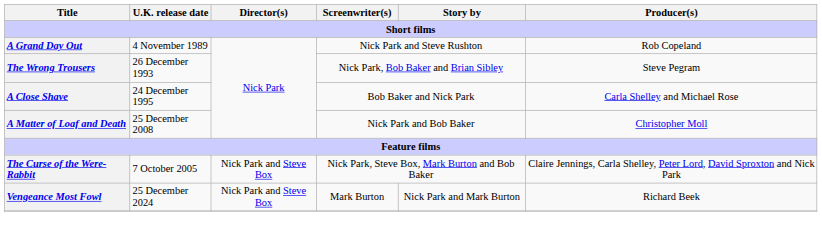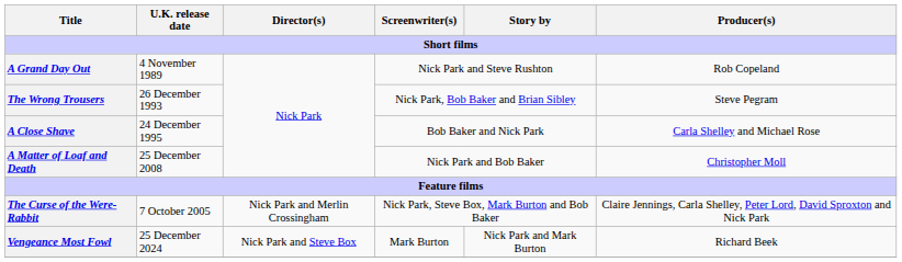The Curse of the Were-Rabbit | Director(s): Nick Park and Steve Box -> Nick Park and Merlin Crossingham
